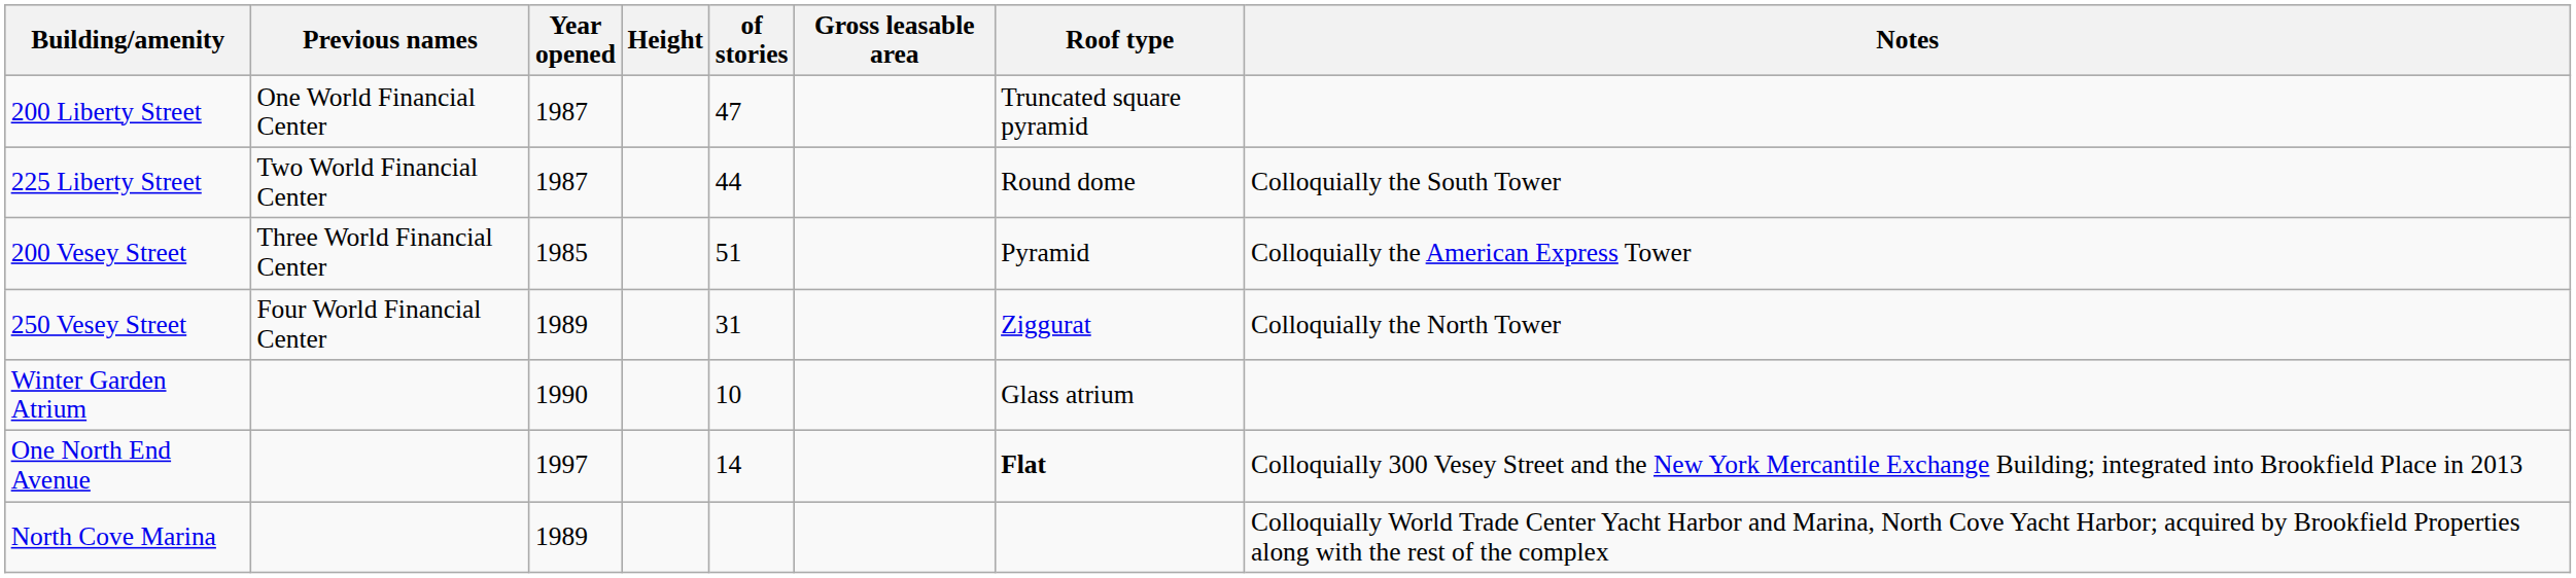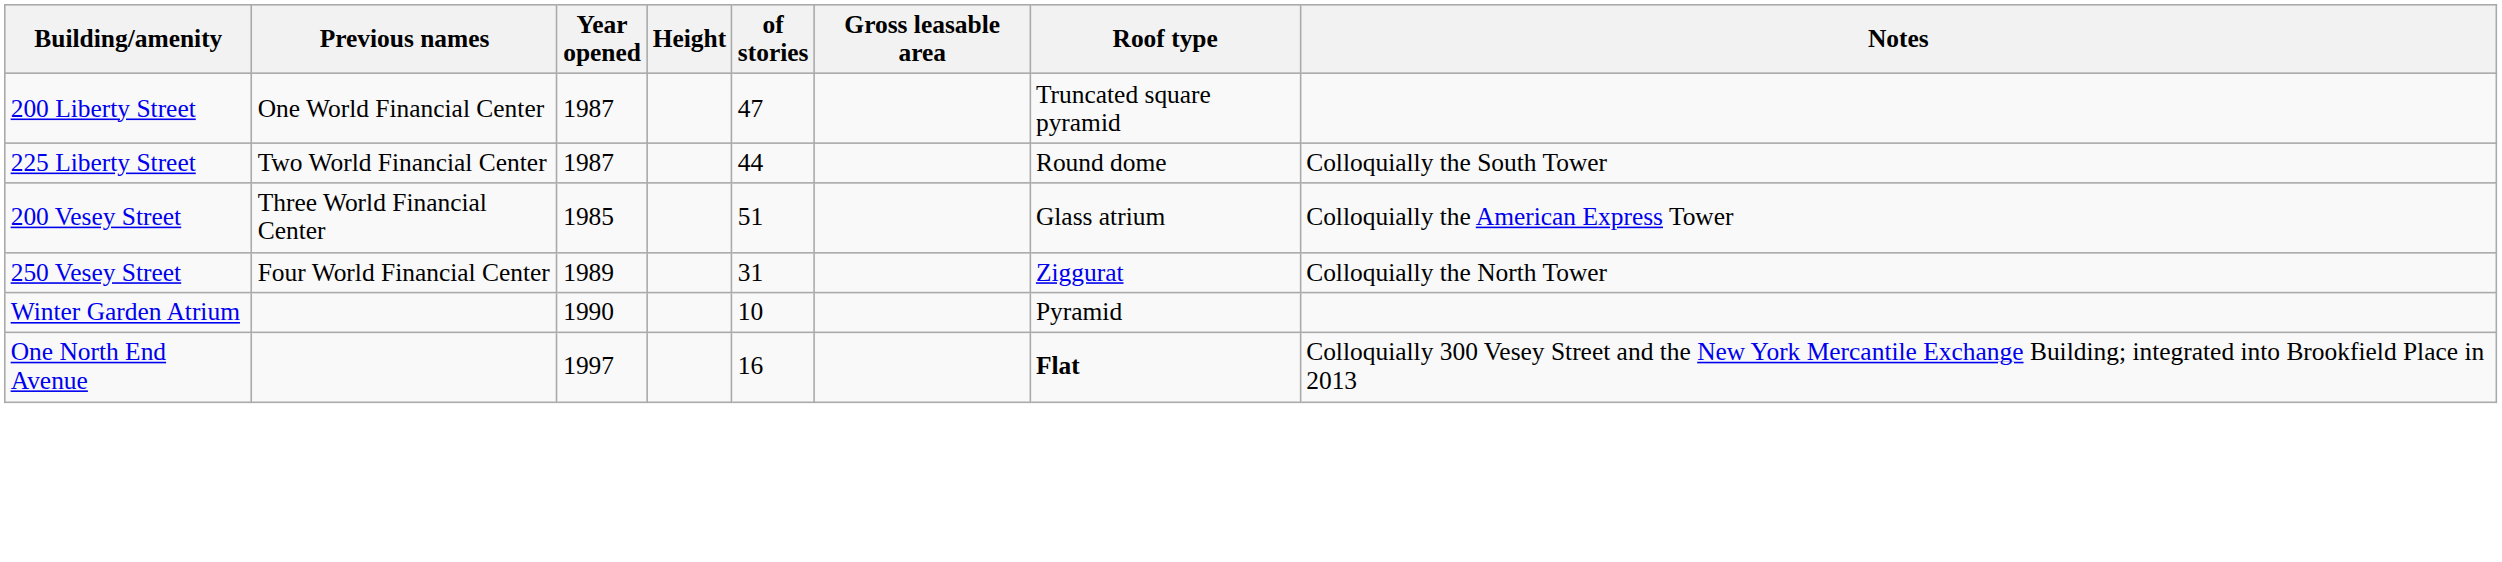200 Vesey Street | Roof type: Pyramid -> Glass atrium
Winter Garden Atrium | Roof type: Glass atrium -> Pyramid
One North End Avenue | of stories: 14 -> 16
- row: North Cove Marina | 1989 | Colloquially World Trade Center Yacht Harbor and Marina, North Cove Yacht Harbor; acquired by Brookfield Properties along with the rest of the complex
